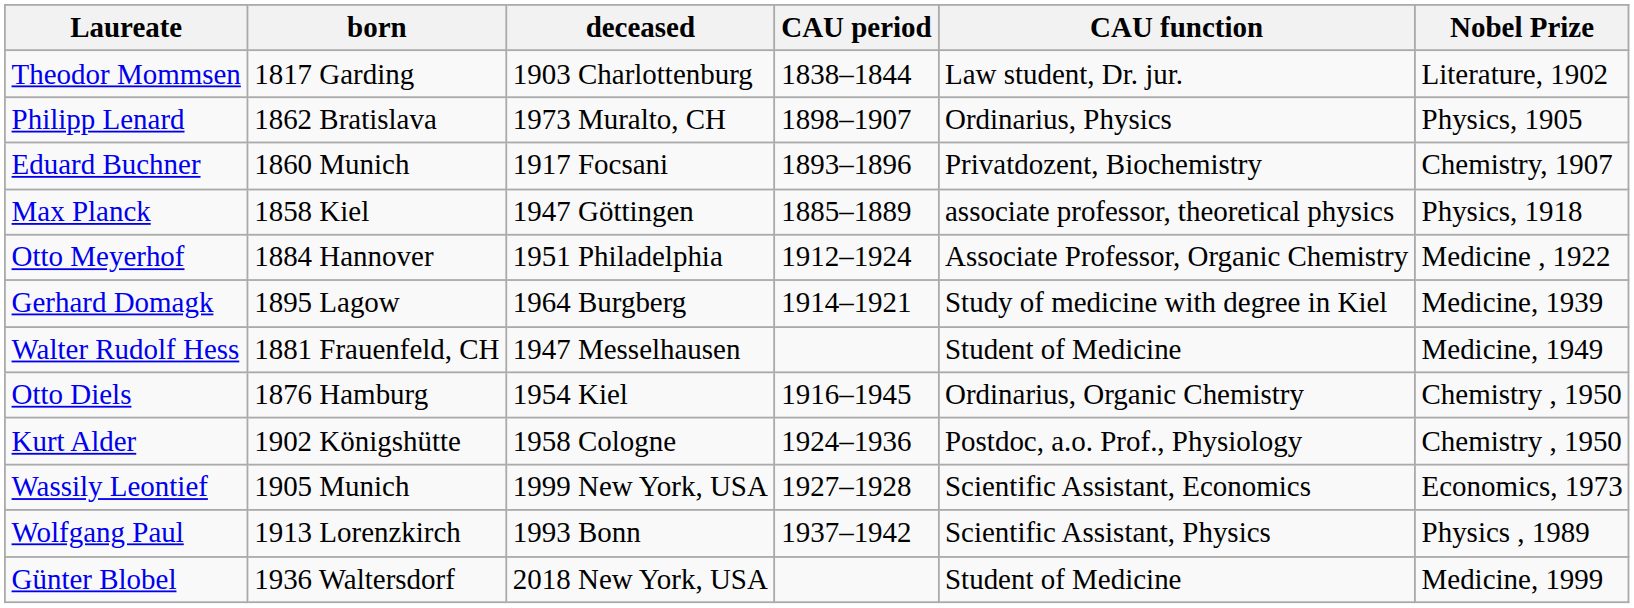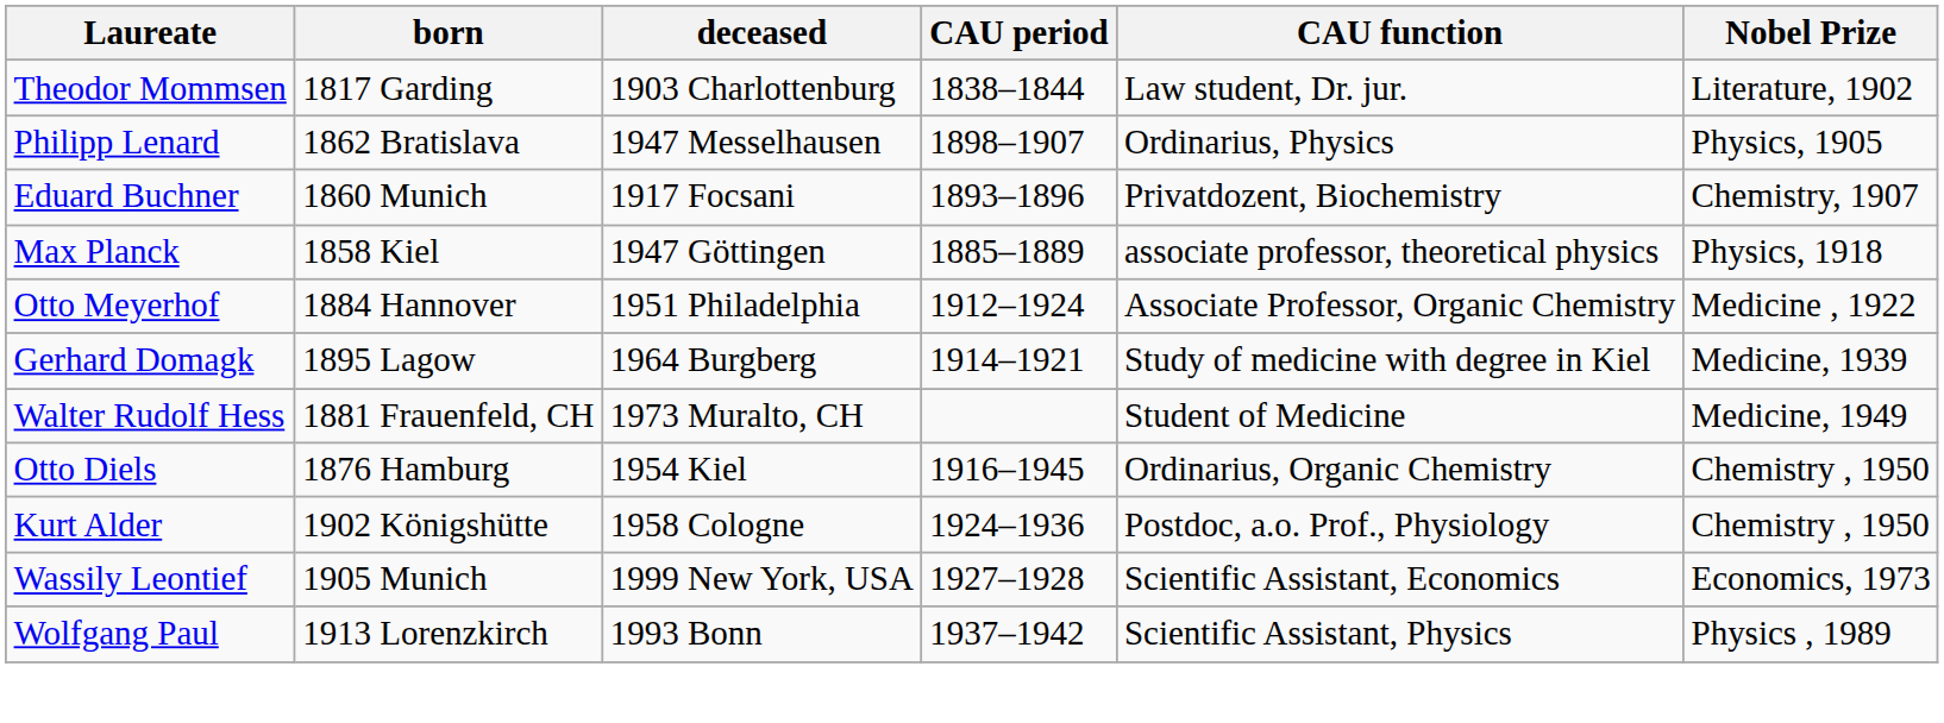Philipp Lenard | deceased: 1973 Muralto, CH -> 1947 Messelhausen
Walter Rudolf Hess | deceased: 1947 Messelhausen -> 1973 Muralto, CH
- row: Günter Blobel | 1936 Waltersdorf | 2018 New York, USA | Student of Medicine | Medicine, 1999
